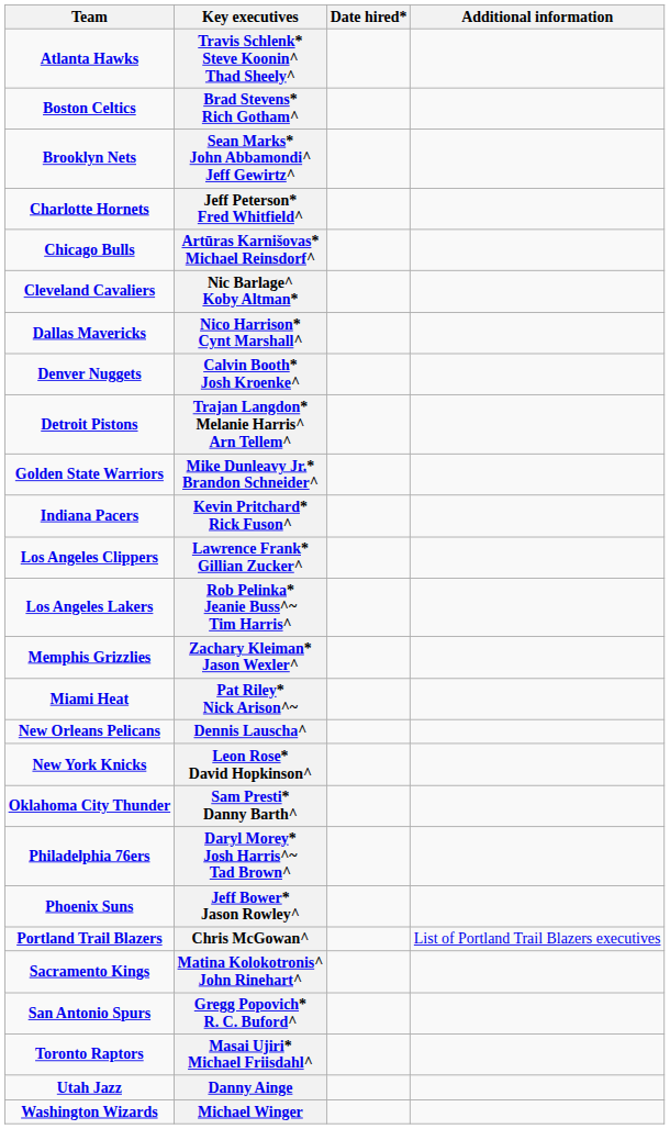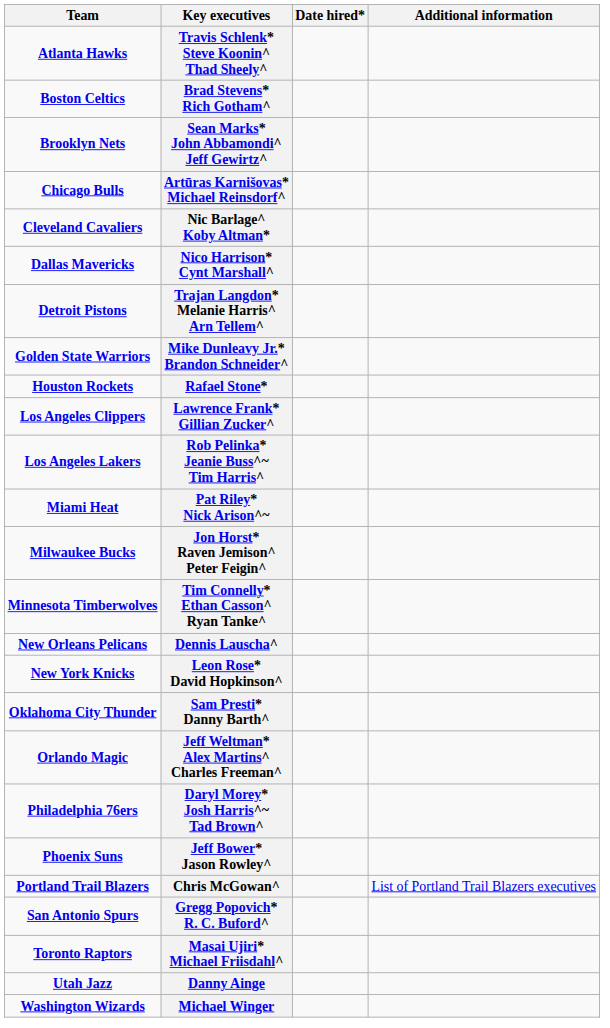- row: Charlotte Hornets | Jeff Peterson* Fred Whitfield^
- row: Denver Nuggets | Calvin Booth* Josh Kroenke^
+ row: Houston Rockets | Rafael Stone*
- row: Indiana Pacers | Kevin Pritchard* Rick Fuson^
- row: Memphis Grizzlies | Zachary Kleiman* Jason Wexler^
+ row: Milwaukee Bucks | Jon Horst* Raven Jemison^ Peter Feigin^
+ row: Minnesota Timberwolves | Tim Connelly* Ethan Casson^ Ryan Tanke^
+ row: Orlando Magic | Jeff Weltman* Alex Martins^ Charles Freeman^
- row: Sacramento Kings | Matina Kolokotronis^ John Rinehart^
